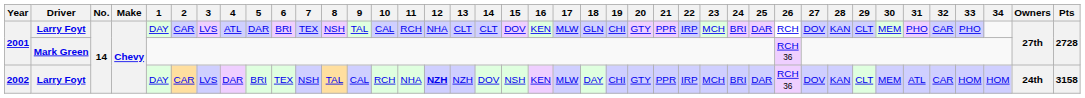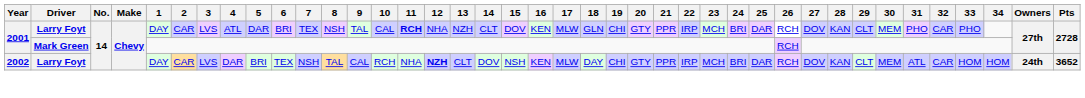2001 / Larry Foyt | 11: normal -> bold
2001 / Larry Foyt | 13: CLT -> NZH
2001 / Mark Green | 26: RCH 36 -> RCH
2002 | 13: NZH -> CLT
2002 | 26: RCH 36 -> RCH
2002 | Pts: 3158 -> 3652
